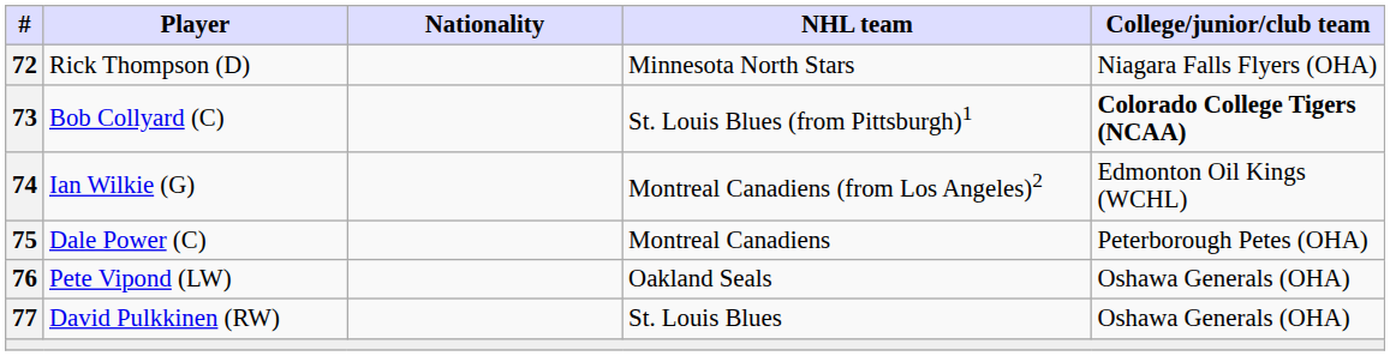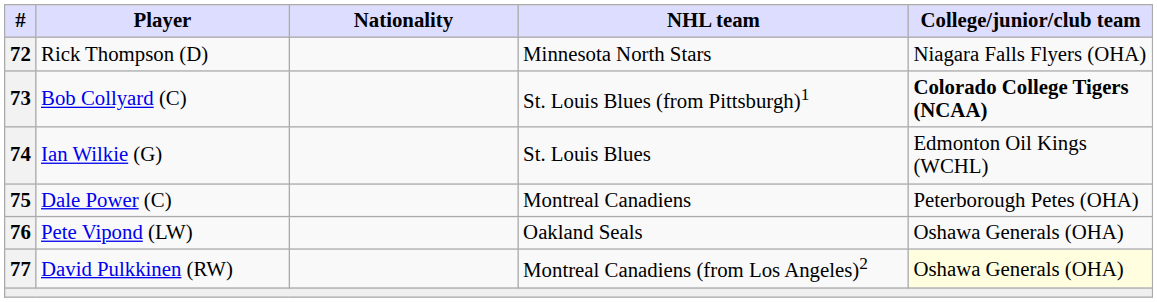Ian Wilkie (G) | NHL team: Montreal Canadiens (from Los Angeles)2 -> St. Louis Blues
David Pulkkinen (RW) | NHL team: St. Louis Blues -> Montreal Canadiens (from Los Angeles)2
David Pulkkinen (RW) | College/junior/club team: no background -> lightyellow background
